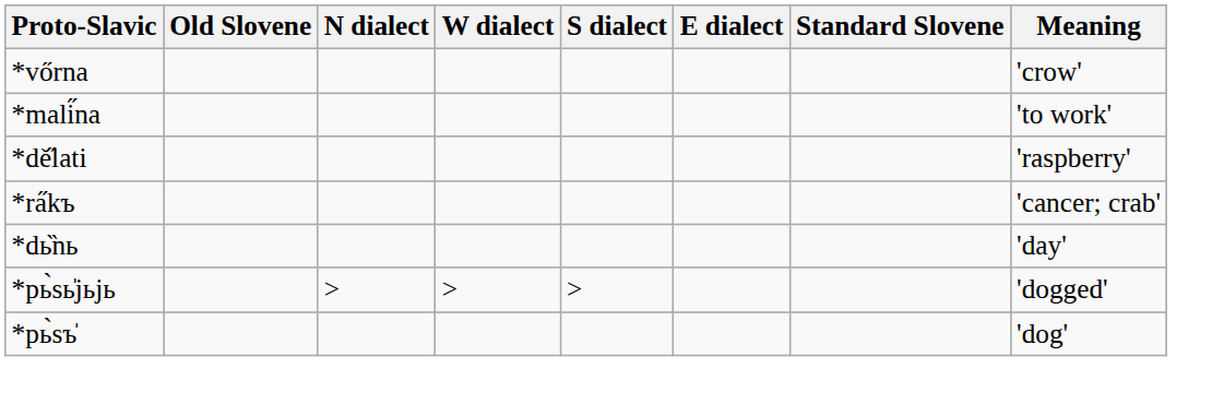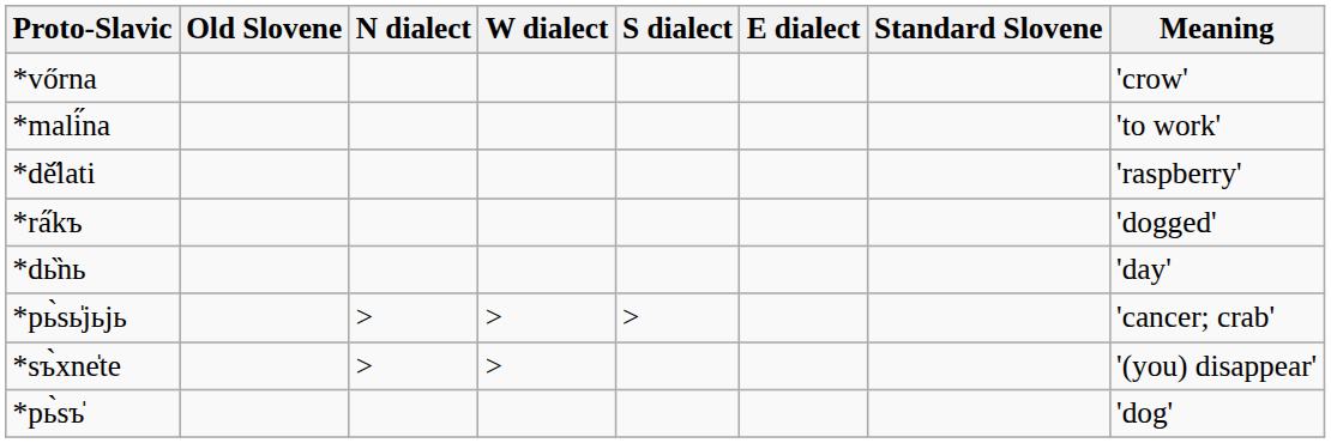*ra̋kъ | Meaning: 'cancer; crab' -> 'dogged'
*pь̀sь̍jьjь | Meaning: 'dogged' -> 'cancer; crab'
+ row: *sъ̀xne̍te | > | > | '(you) disappear'
